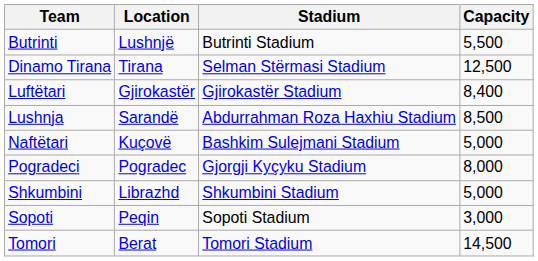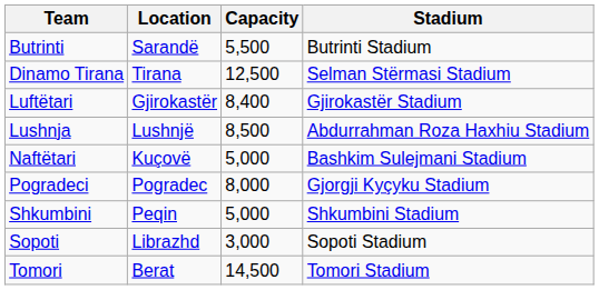columns swapped: Stadium <-> Capacity
Butrinti | Location: Lushnjë -> Sarandë
Lushnja | Location: Sarandë -> Lushnjë
Shkumbini | Location: Librazhd -> Peqin
Sopoti | Location: Peqin -> Librazhd
